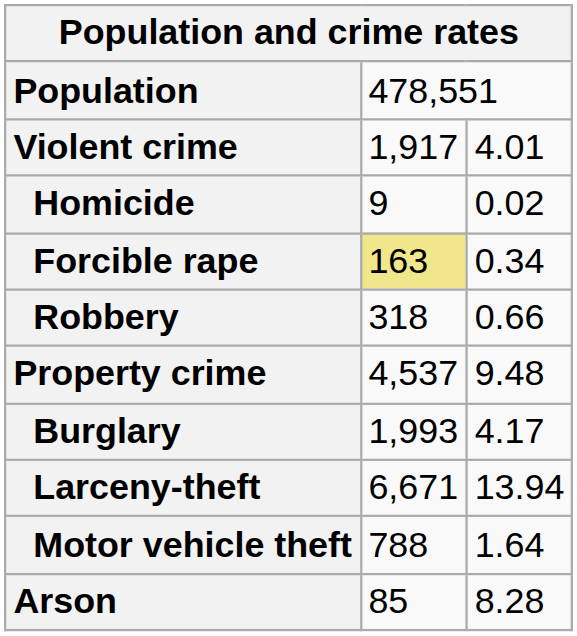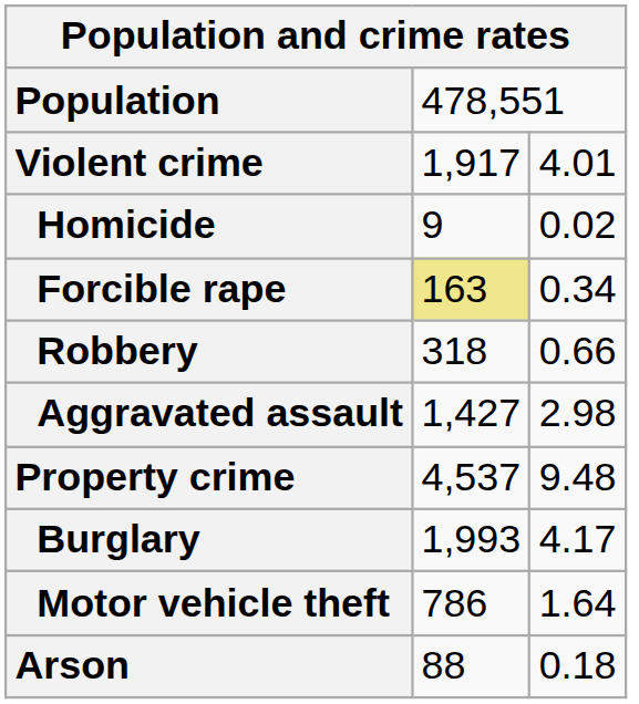+ row: Aggravated assault | 1,427 | 2.98
- row: Larceny-theft | 6,671 | 13.94
Motor vehicle theft | column 2: 788 -> 786
Arson | column 2: 85 -> 88
Arson | column 3: 8.28 -> 0.18
